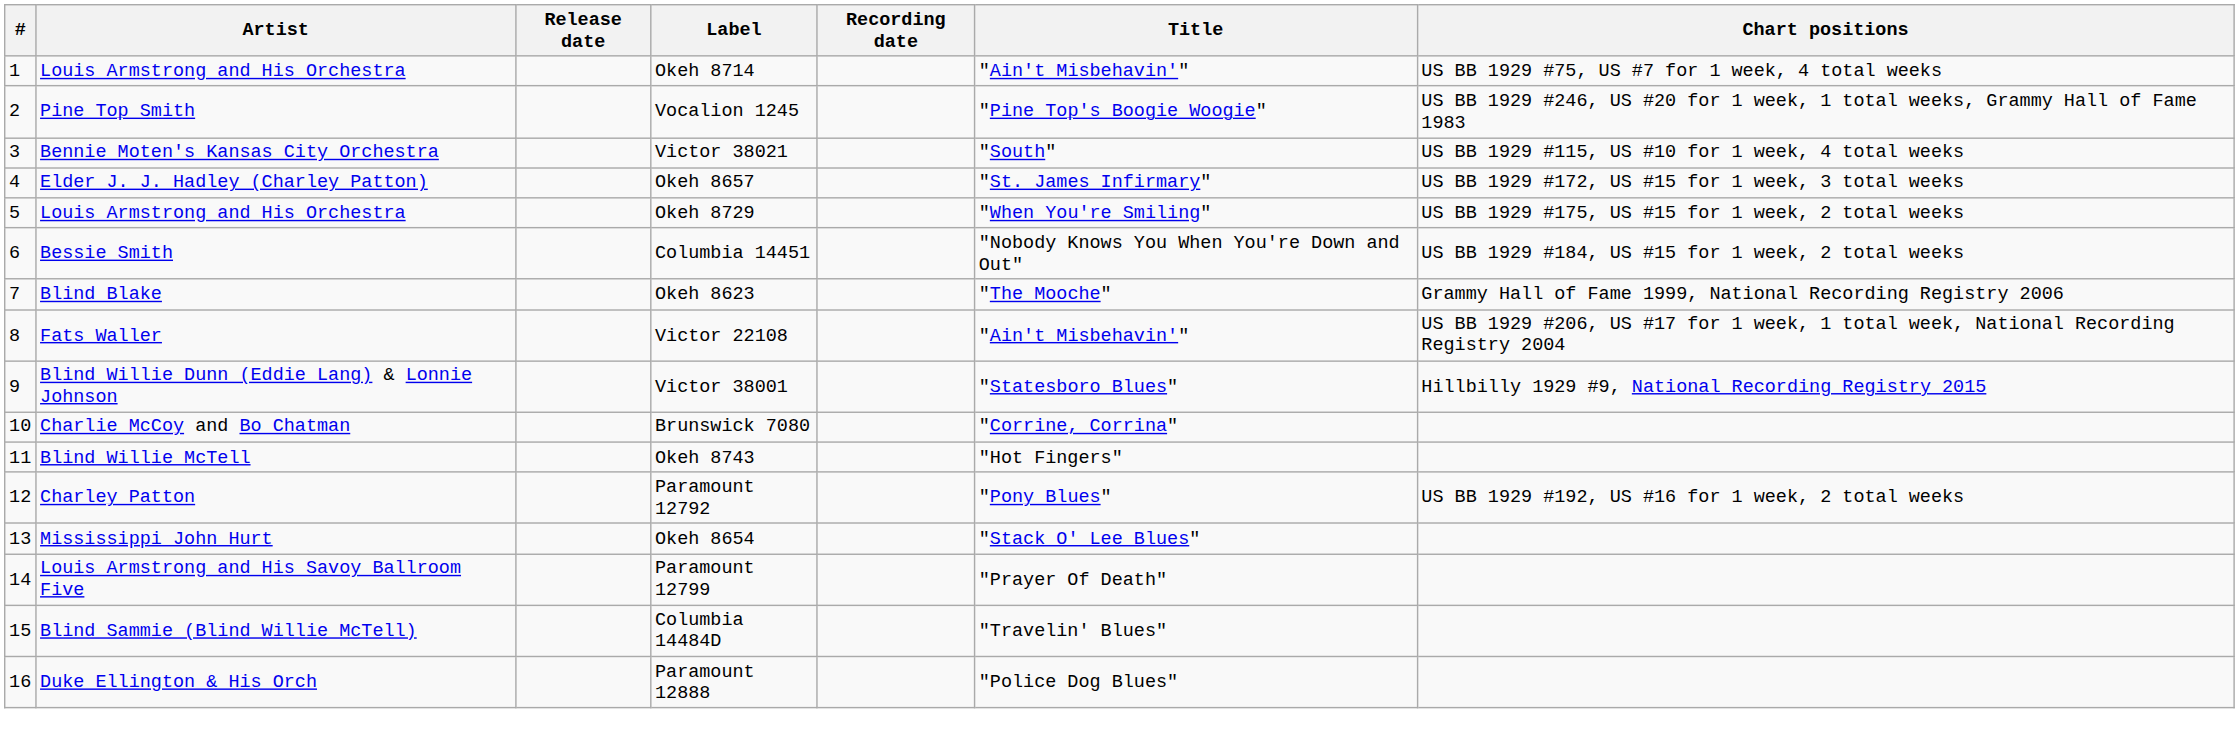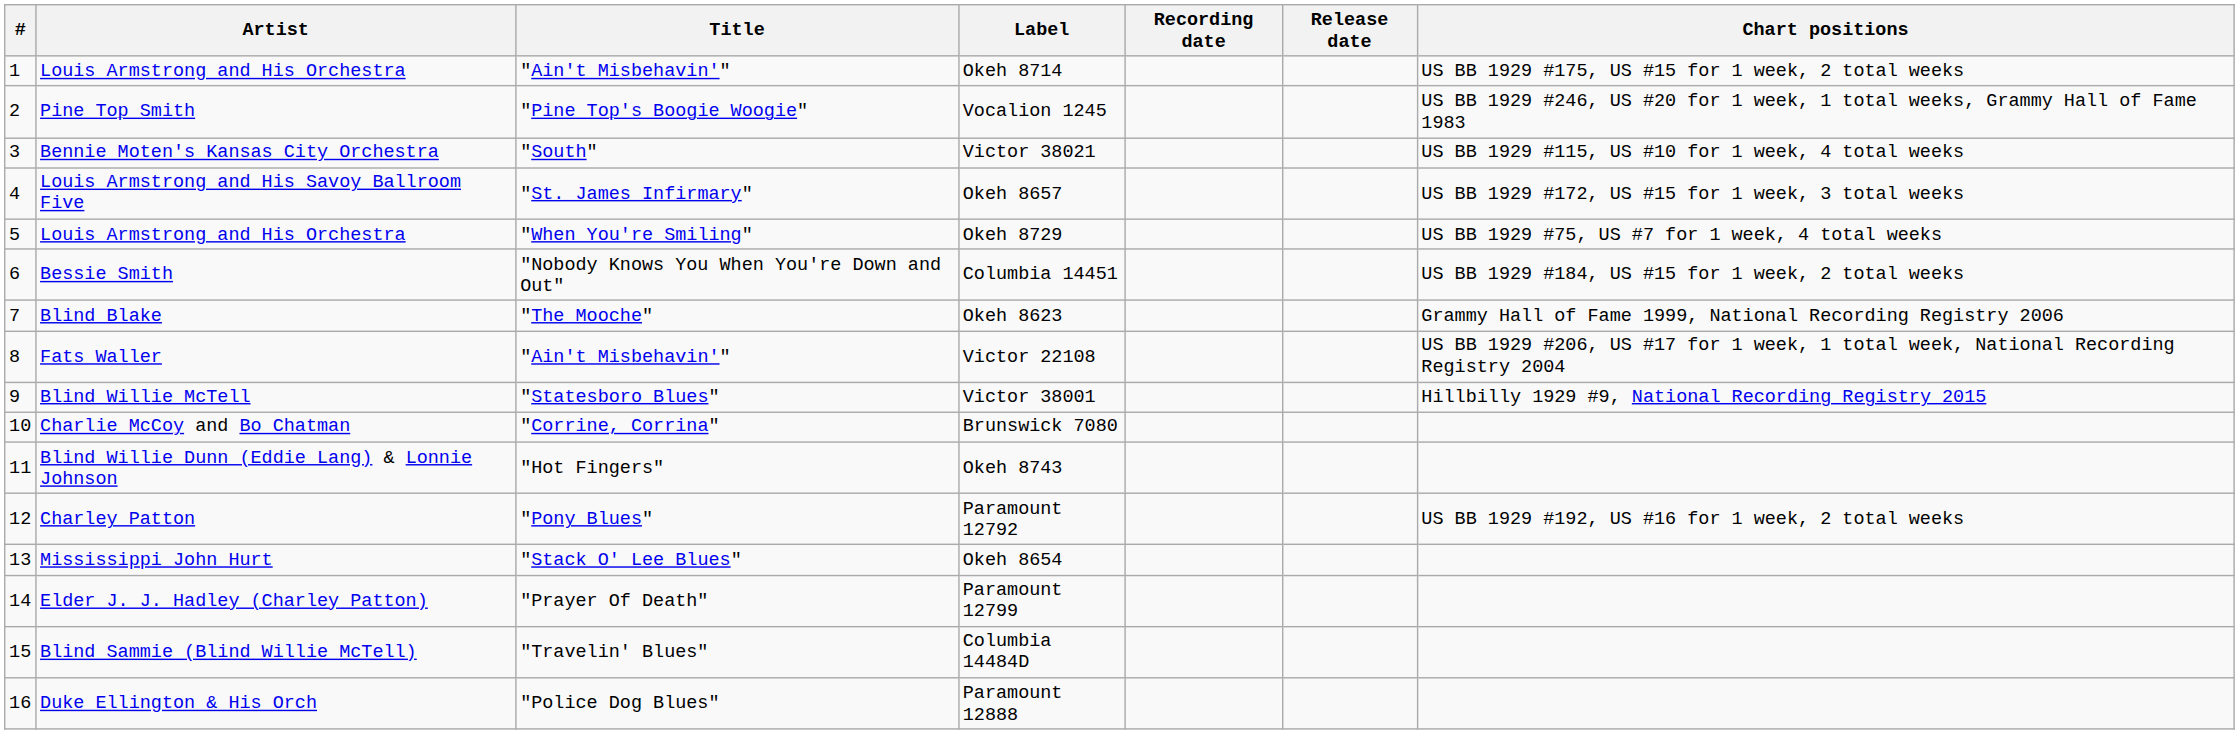columns swapped: Title <-> Release date
Okeh 8714 | Chart positions: US BB 1929 #75, US #7 for 1 week, 4 total weeks -> US BB 1929 #175, US #15 for 1 week, 2 total weeks
Okeh 8657 | Artist: Elder J. J. Hadley (Charley Patton) -> Louis Armstrong and His Savoy Ballroom Five
Okeh 8729 | Chart positions: US BB 1929 #175, US #15 for 1 week, 2 total weeks -> US BB 1929 #75, US #7 for 1 week, 4 total weeks
Victor 38001 | Artist: Blind Willie Dunn (Eddie Lang) & Lonnie Johnson -> Blind Willie McTell
Okeh 8743 | Artist: Blind Willie McTell -> Blind Willie Dunn (Eddie Lang) & Lonnie Johnson
Paramount 12799 | Artist: Louis Armstrong and His Savoy Ballroom Five -> Elder J. J. Hadley (Charley Patton)
